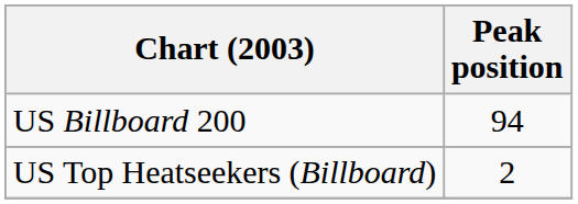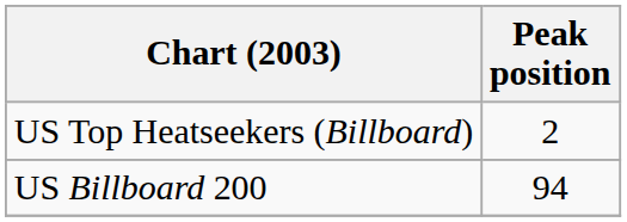rows swapped: US Billboard 200 <-> US Top Heatseekers (Billboard)
